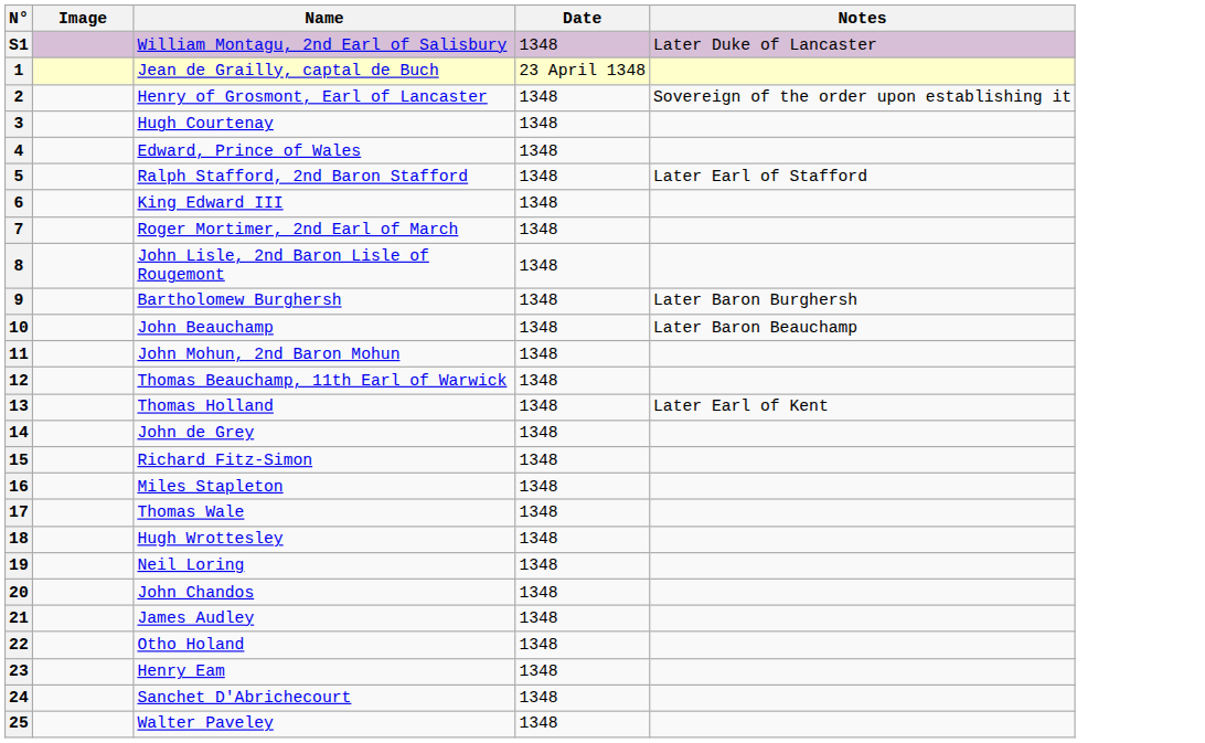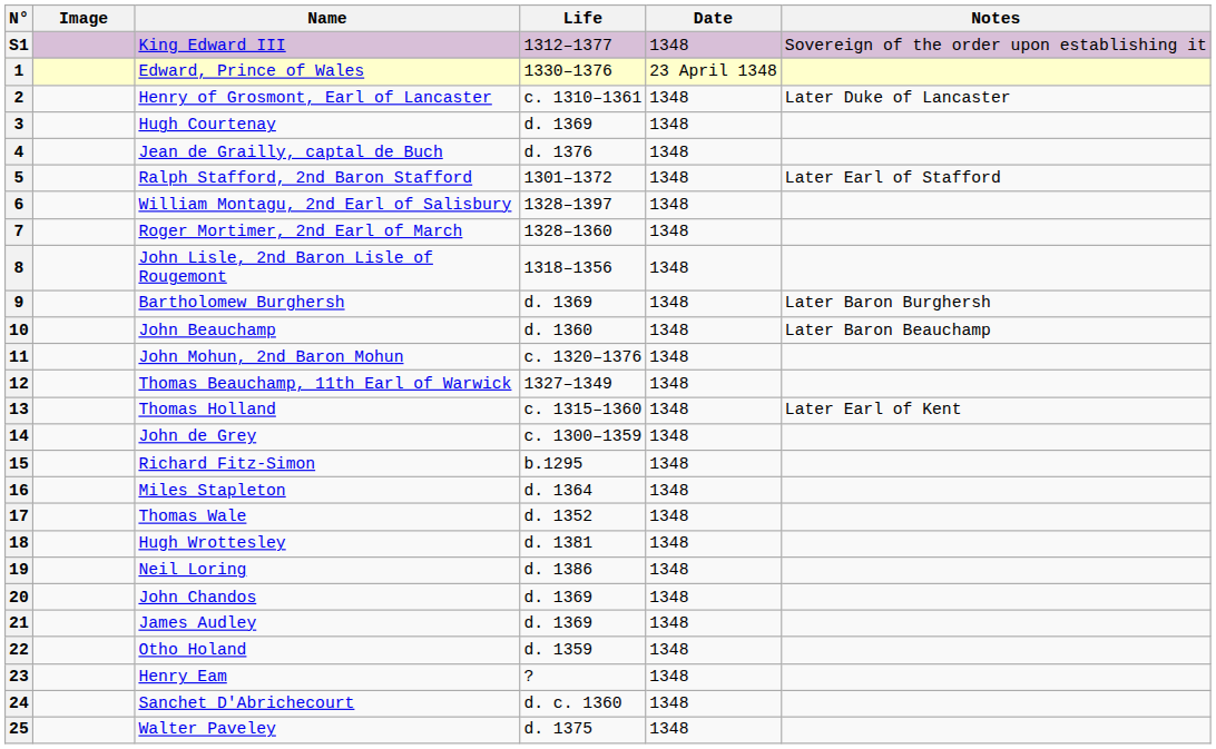+ column: Life | 1312–1377 | 1330–1376 | c. 1310–1361 | d. 1369 | d. 1376 | 1301–1372 | 1328–1397 | 1328–1360 | 1318–1356 | d. 1369 | d. 1360 | c. 1320–1376 | 1327–1349 | c. 1315–1360 | c. 1300–1359 | b.1295 | d. 1364 | d. 1352 | d. 1381 | d. 1386 | d. 1369 | d. 1369 | d. 1359 | ? | d. c. 1360 | d. 1375
S1 | Name: William Montagu, 2nd Earl of Salisbury -> King Edward III
S1 | Notes: Later Duke of Lancaster -> Sovereign of the order upon establishing it
1 | Name: Jean de Grailly, captal de Buch -> Edward, Prince of Wales
2 | Notes: Sovereign of the order upon establishing it -> Later Duke of Lancaster
4 | Name: Edward, Prince of Wales -> Jean de Grailly, captal de Buch
6 | Name: King Edward III -> William Montagu, 2nd Earl of Salisbury
